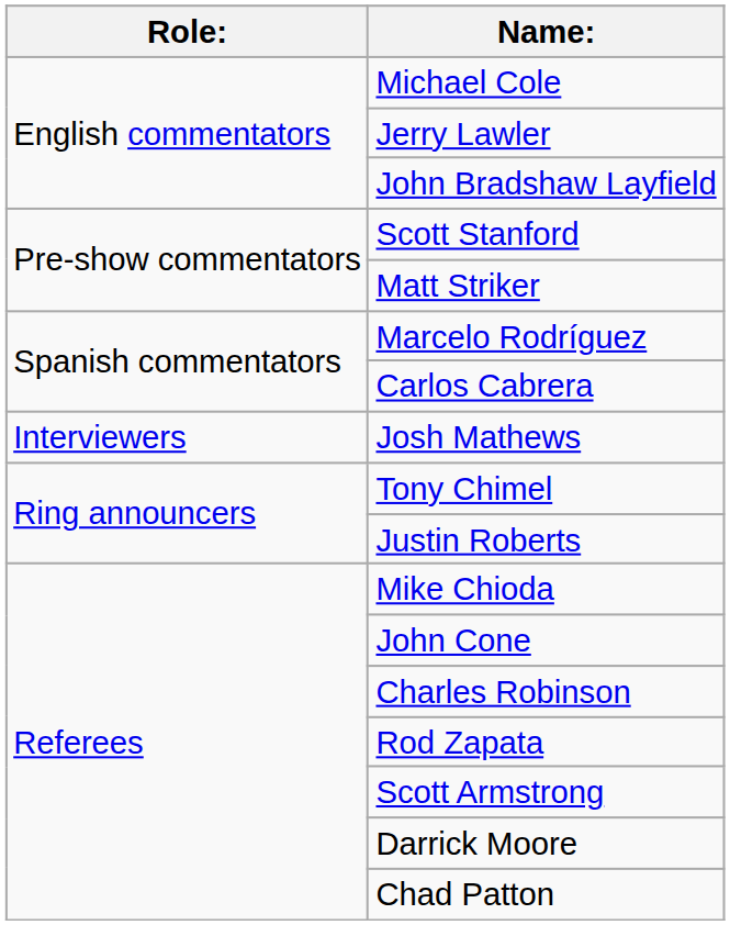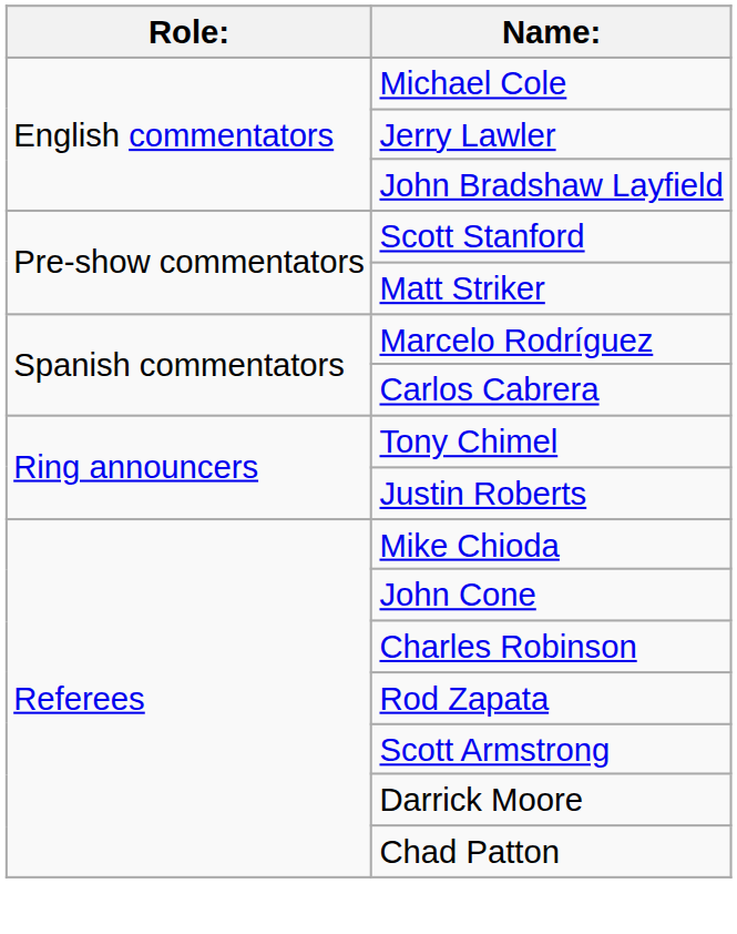- row: Interviewers | Josh Mathews
